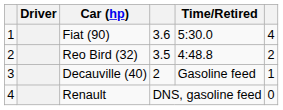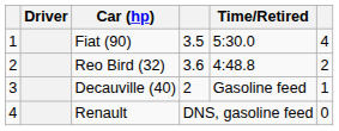Fiat (90) | column 4: 3.6 -> 3.5
Reo Bird (32) | column 4: 3.5 -> 3.6
